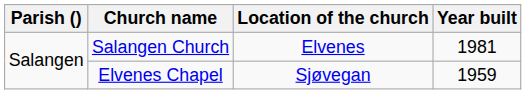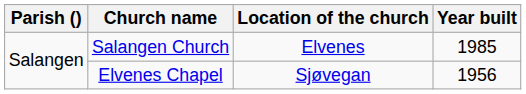Salangen Church | Year built: 1981 -> 1985
Elvenes Chapel | Year built: 1959 -> 1956
